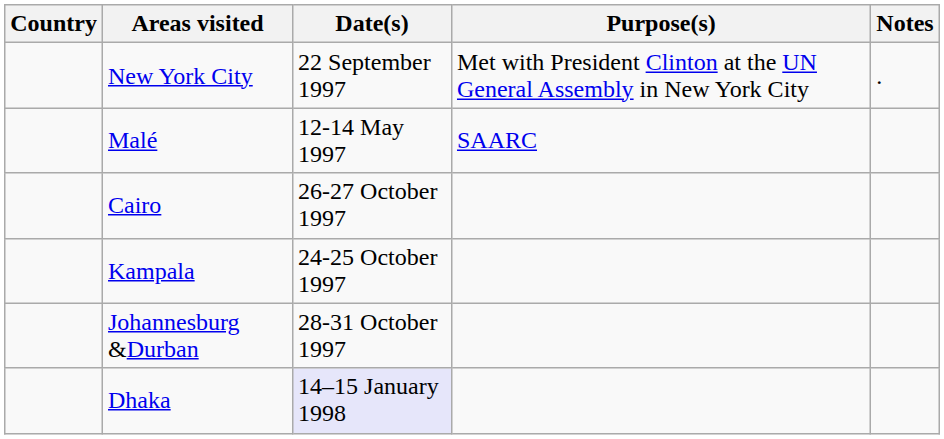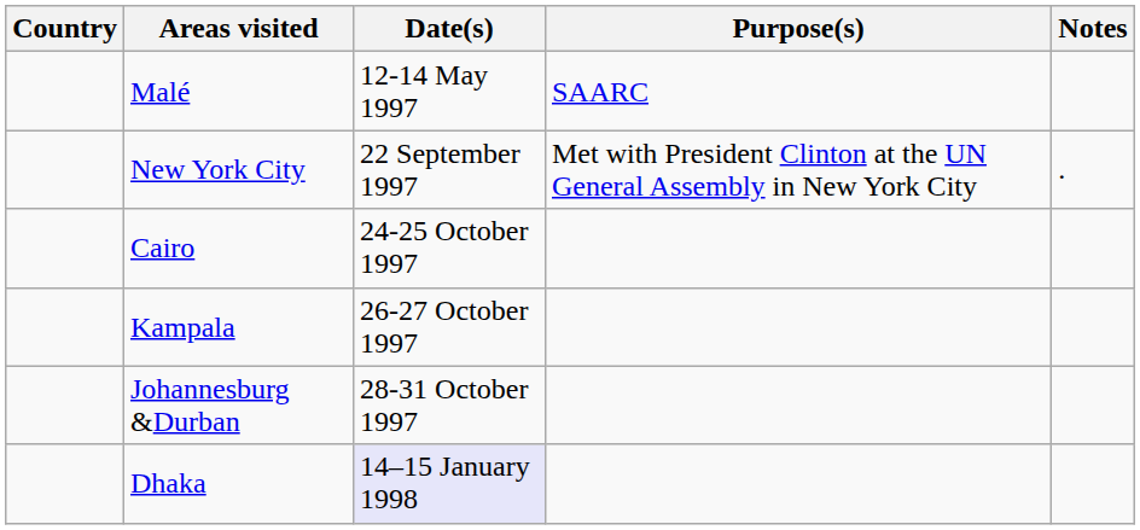rows swapped: Malé <-> New York City
Cairo | Date(s): 26-27 October 1997 -> 24-25 October 1997
Kampala | Date(s): 24-25 October 1997 -> 26-27 October 1997
